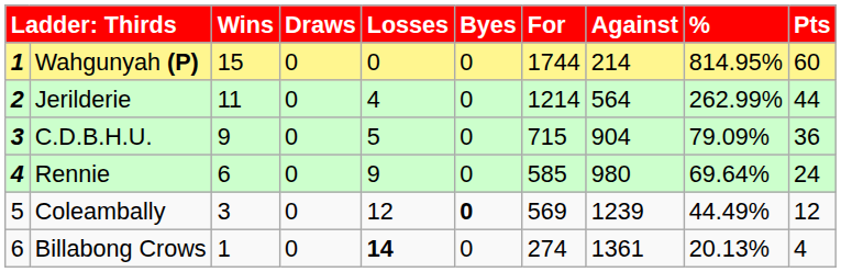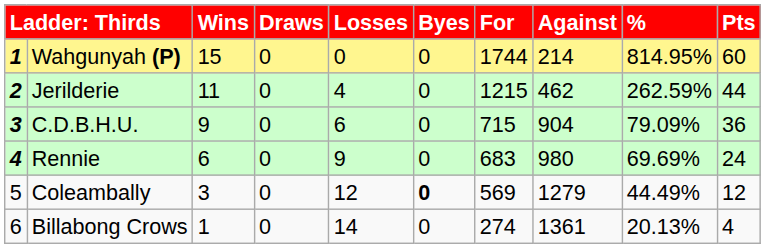Jerilderie | For: 1214 -> 1215
Jerilderie | Against: 564 -> 462
Jerilderie | %: 262.99% -> 262.59%
C.D.B.H.U. | Losses: 5 -> 6
Rennie | For: 585 -> 683
Rennie | %: 69.64% -> 69.69%
Coleambally | Against: 1239 -> 1279
Billabong Crows | Losses: bold -> normal
